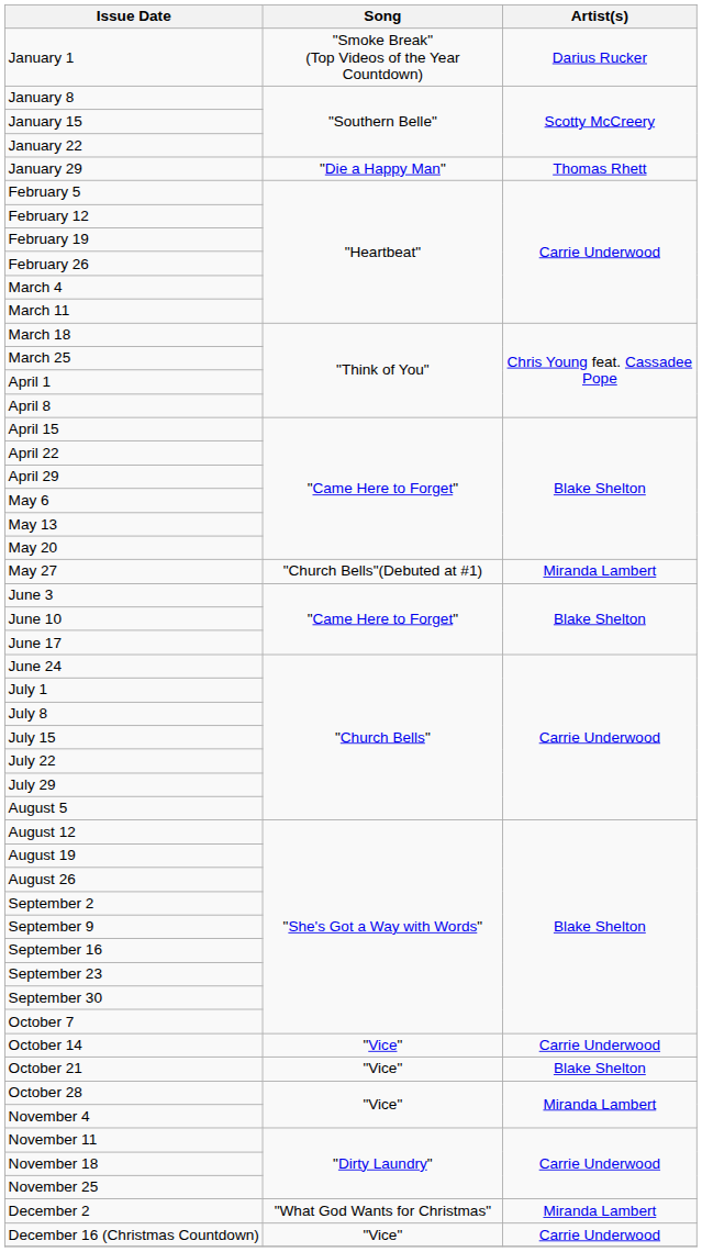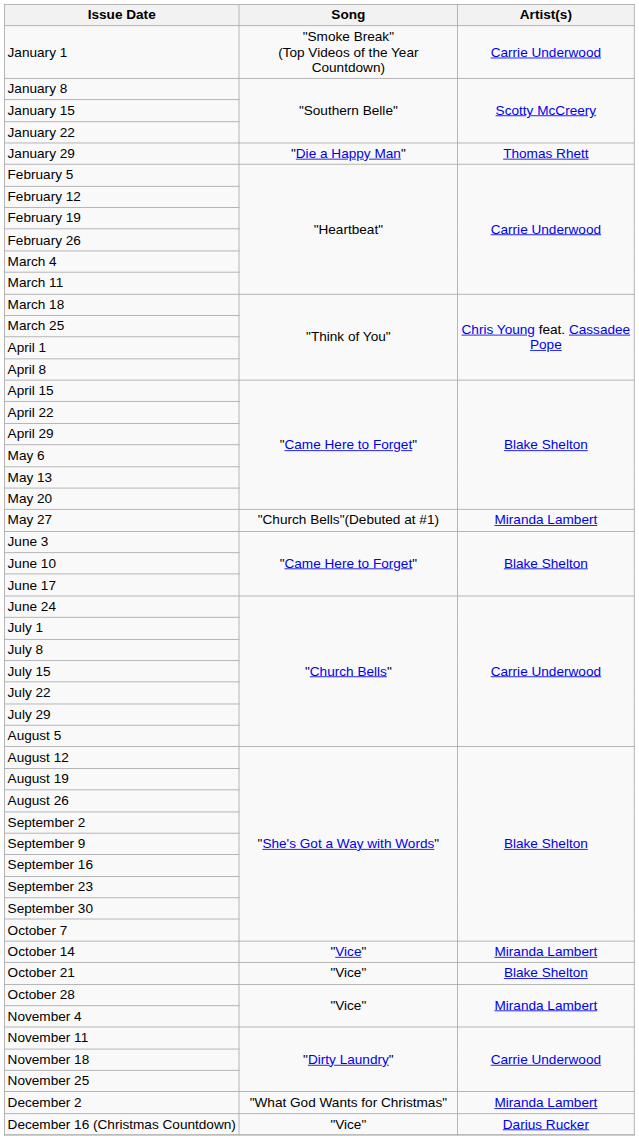January 1 | Artist(s): Darius Rucker -> Carrie Underwood
October 14 | Artist(s): Carrie Underwood -> Miranda Lambert
December 16 (Christmas Countdown) | Artist(s): Carrie Underwood -> Darius Rucker
